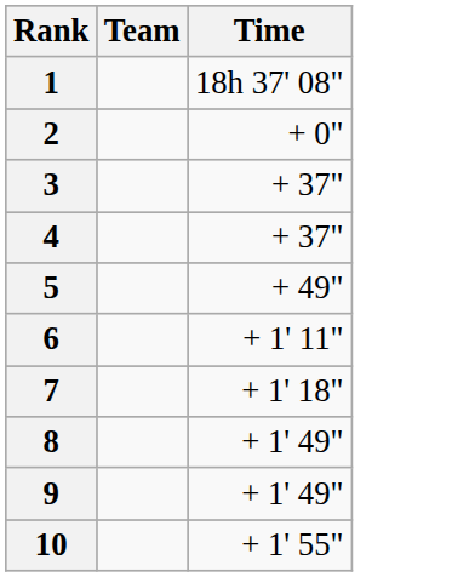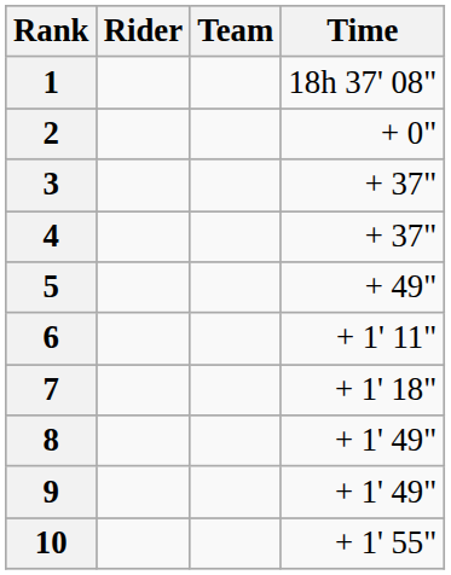+ column: Rider
